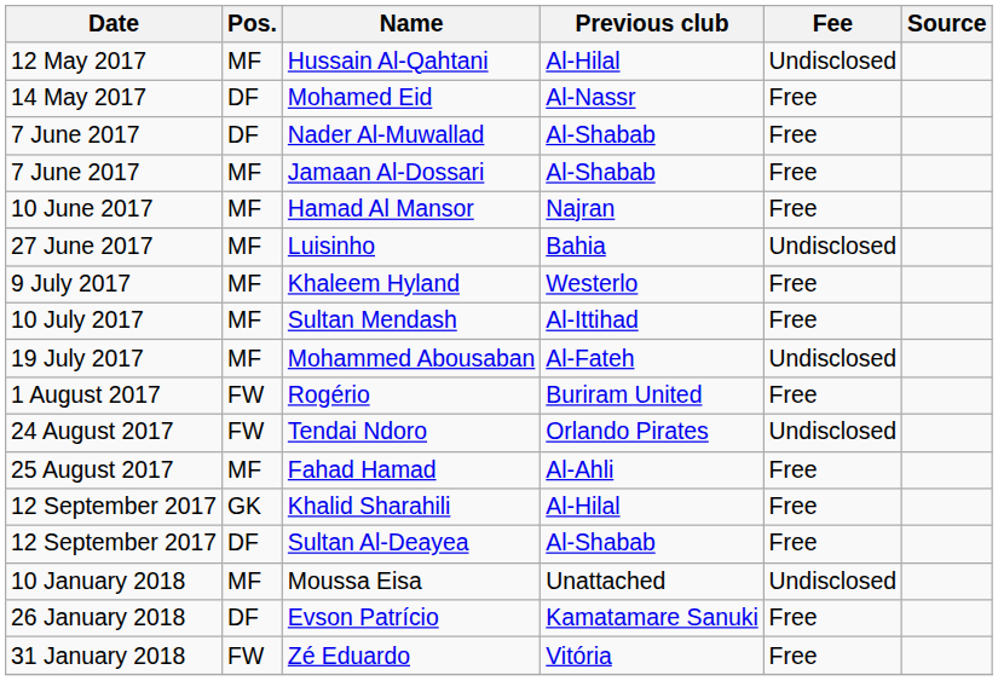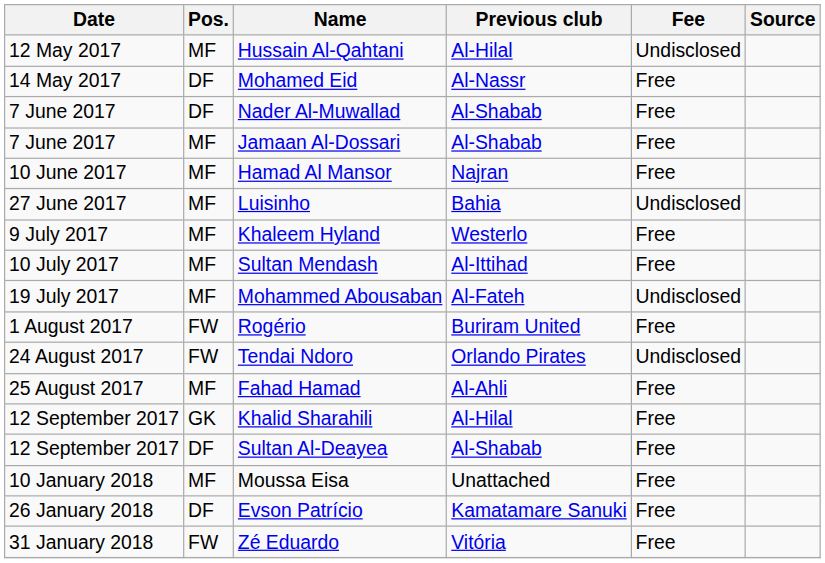Moussa Eisa | Fee: Undisclosed -> Free
